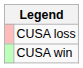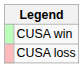rows swapped: CUSA win <-> CUSA loss
